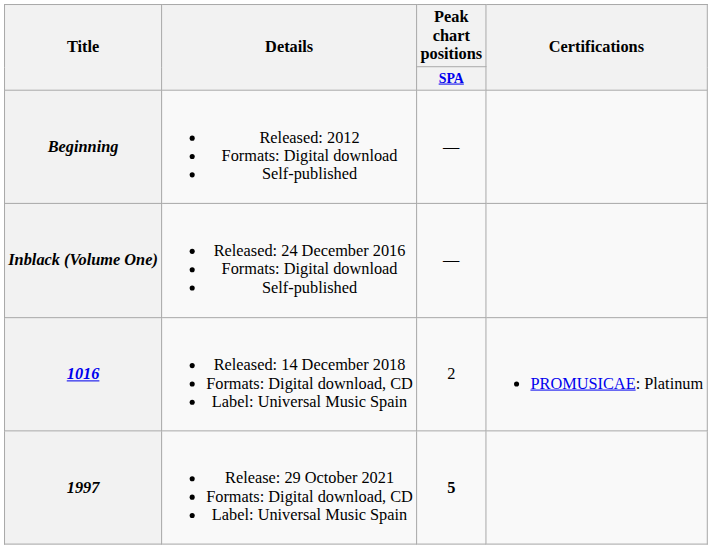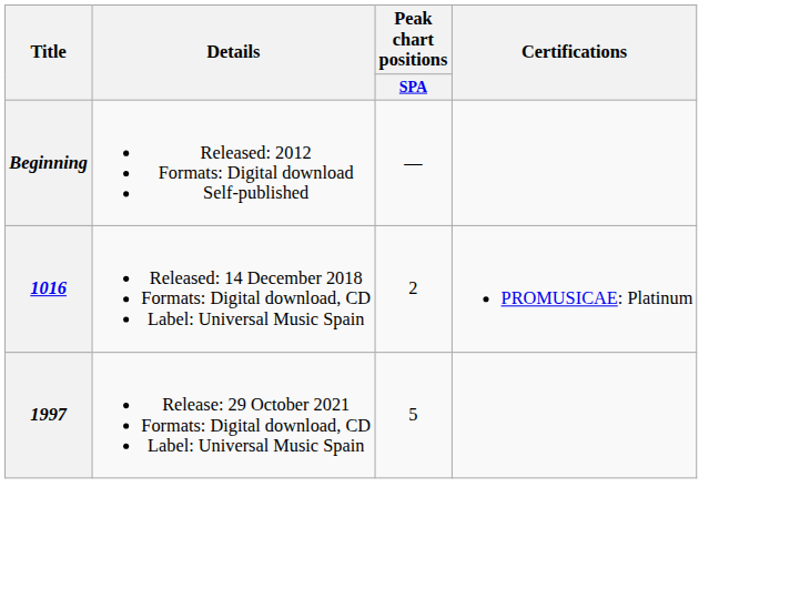- row: Inblack (Volume One) | Released: 24 December 2016 Formats: Digital download Self-published | —
1997 | Peak chart positions / SPA: bold -> normal
